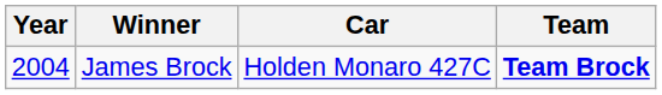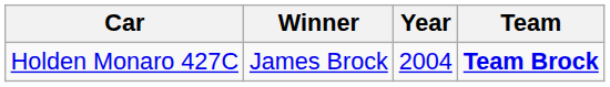columns swapped: Year <-> Car
